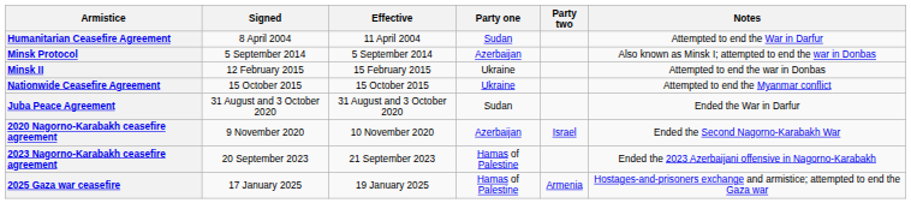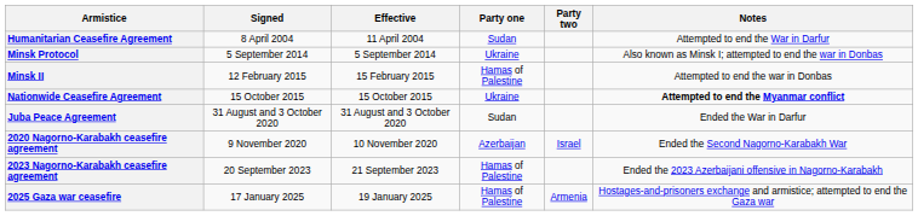Minsk Protocol | Party one: Azerbaijan -> Ukraine
Minsk II | Party one: Ukraine -> Hamas of Palestine
Nationwide Ceasefire Agreement | Notes: normal -> bold
